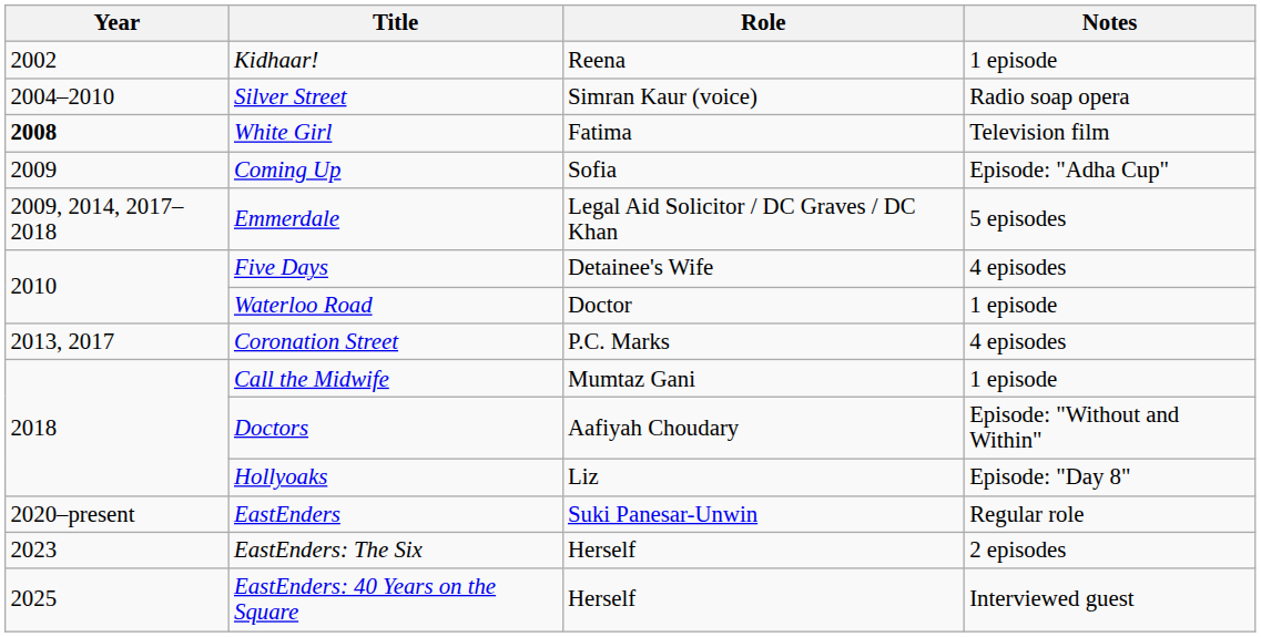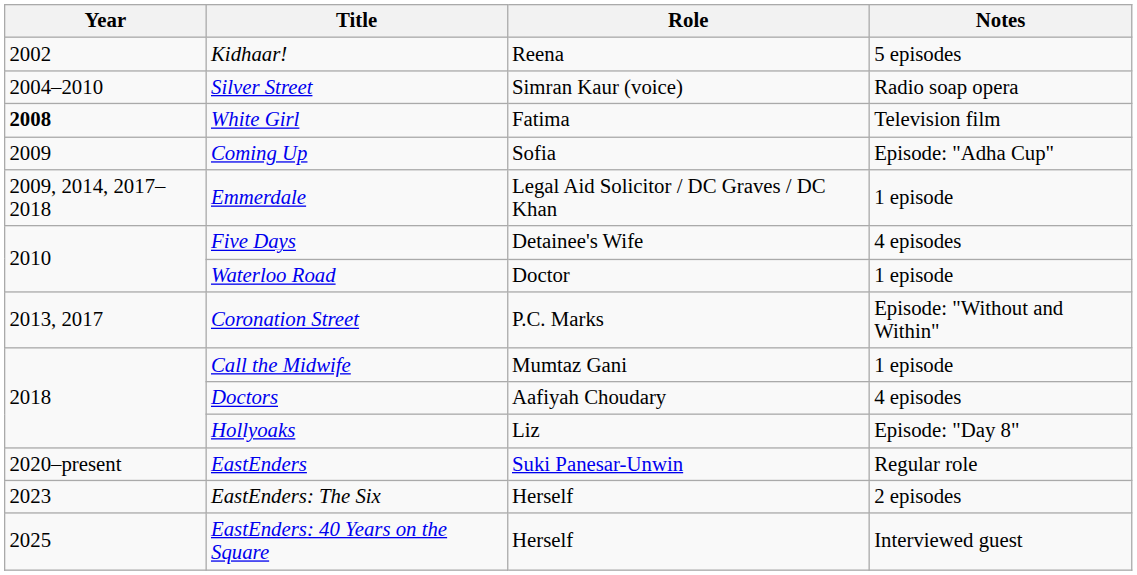Kidhaar! | Notes: 1 episode -> 5 episodes
Emmerdale | Notes: 5 episodes -> 1 episode
Coronation Street | Notes: 4 episodes -> Episode: "Without and Within"
Doctors | Notes: Episode: "Without and Within" -> 4 episodes
